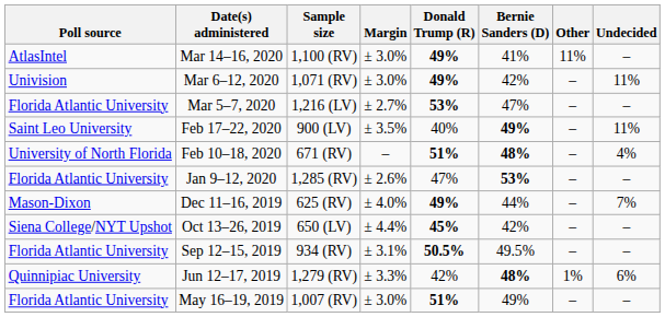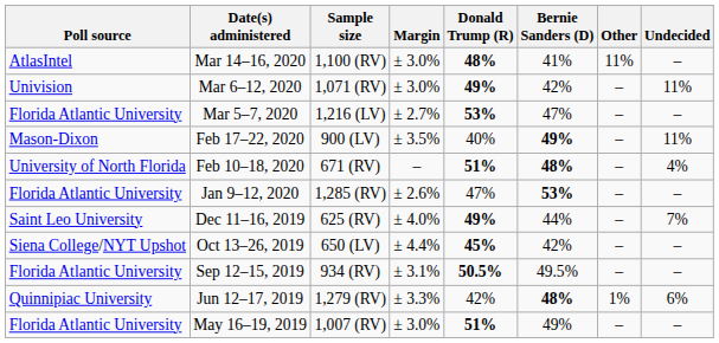Mar 14–16, 2020 | Donald Trump (R): 49% -> 48%
Feb 17–22, 2020 | Poll source: Saint Leo University -> Mason-Dixon
Dec 11–16, 2019 | Poll source: Mason-Dixon -> Saint Leo University
